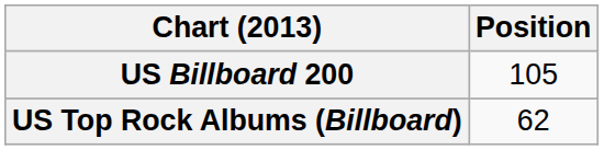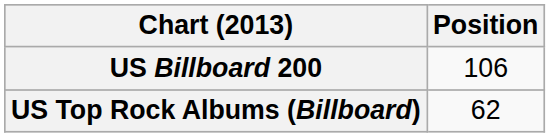US Billboard 200 | Position: 105 -> 106
